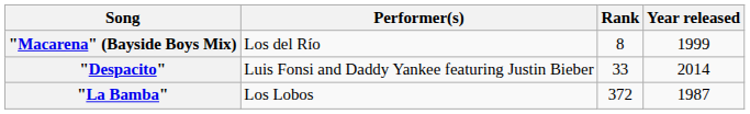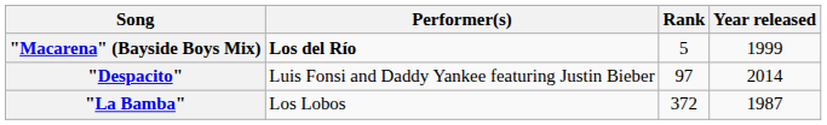"Macarena" (Bayside Boys Mix) | Performer(s): normal -> bold
"Macarena" (Bayside Boys Mix) | Rank: 8 -> 5
"Despacito" | Rank: 33 -> 97
